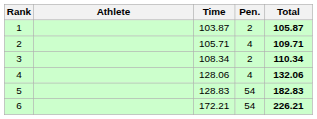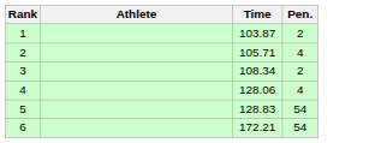- column: Total | 105.87 | 109.71 | 110.34 | 132.06 | 182.83 | 226.21
